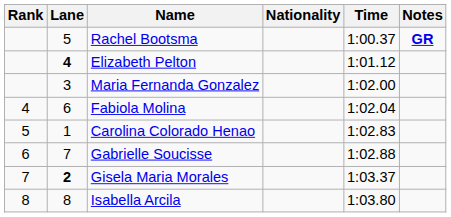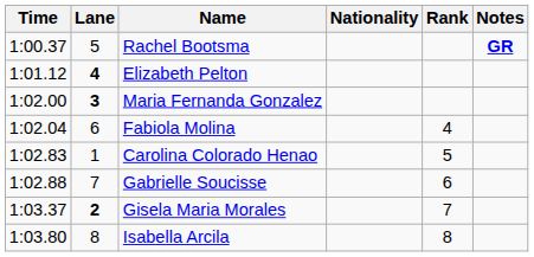columns swapped: Rank <-> Time
Maria Fernanda Gonzalez | Lane: normal -> bold
